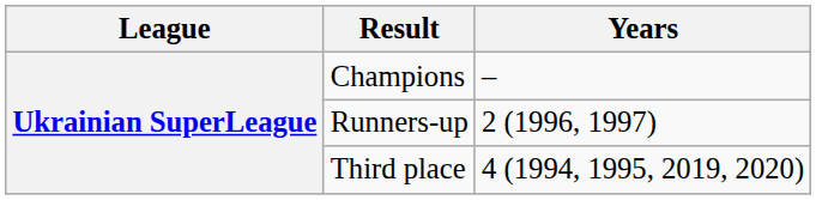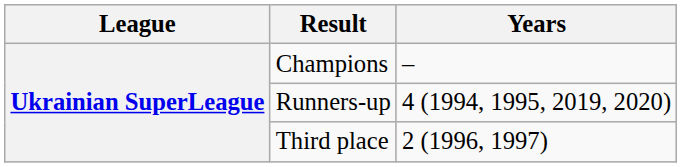Runners-up | Years: 2 (1996, 1997) -> 4 (1994, 1995, 2019, 2020)
Third place | Years: 4 (1994, 1995, 2019, 2020) -> 2 (1996, 1997)
